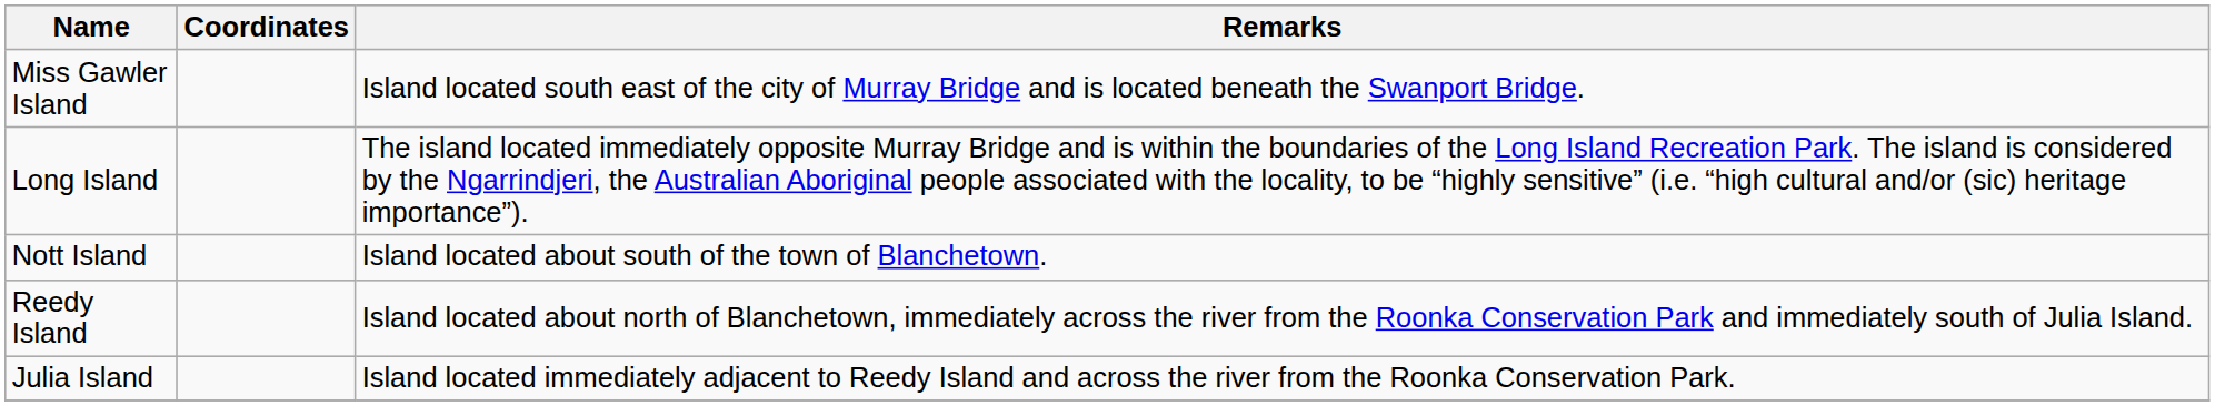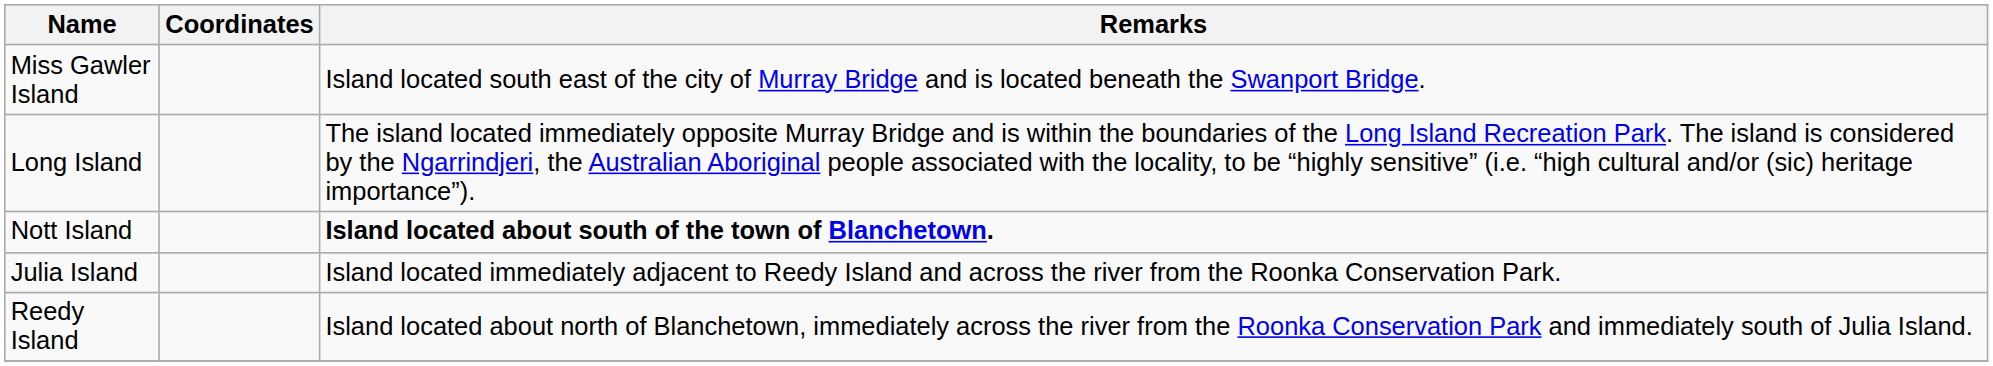Nott Island | Remarks: normal -> bold
rows swapped: Reedy Island <-> Julia Island
